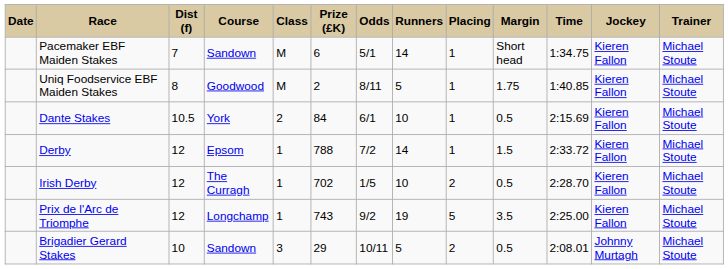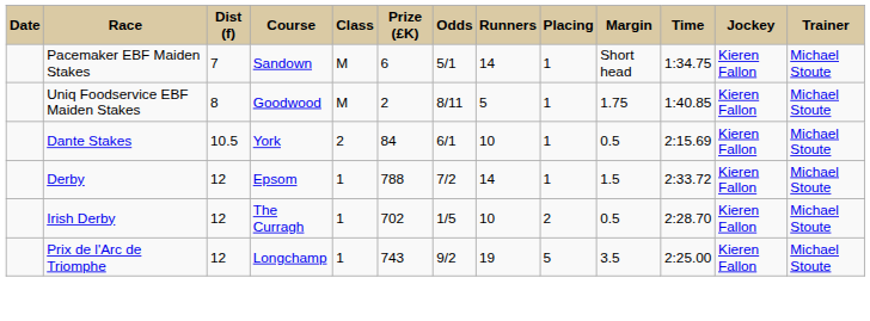- row: Brigadier Gerard Stakes | 10 | Sandown | 3 | 29 | 10/11 | 5 | 2 | 0.5 | 2:08.01 | Johnny Murtagh | Michael Stoute
